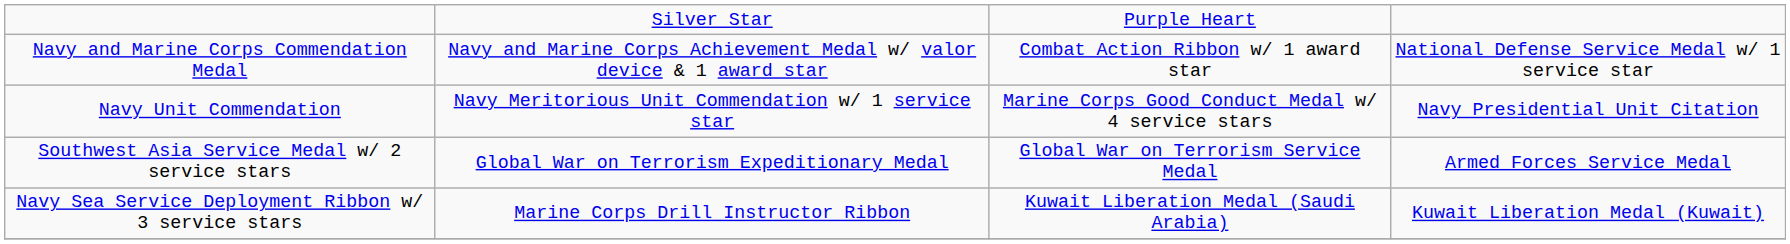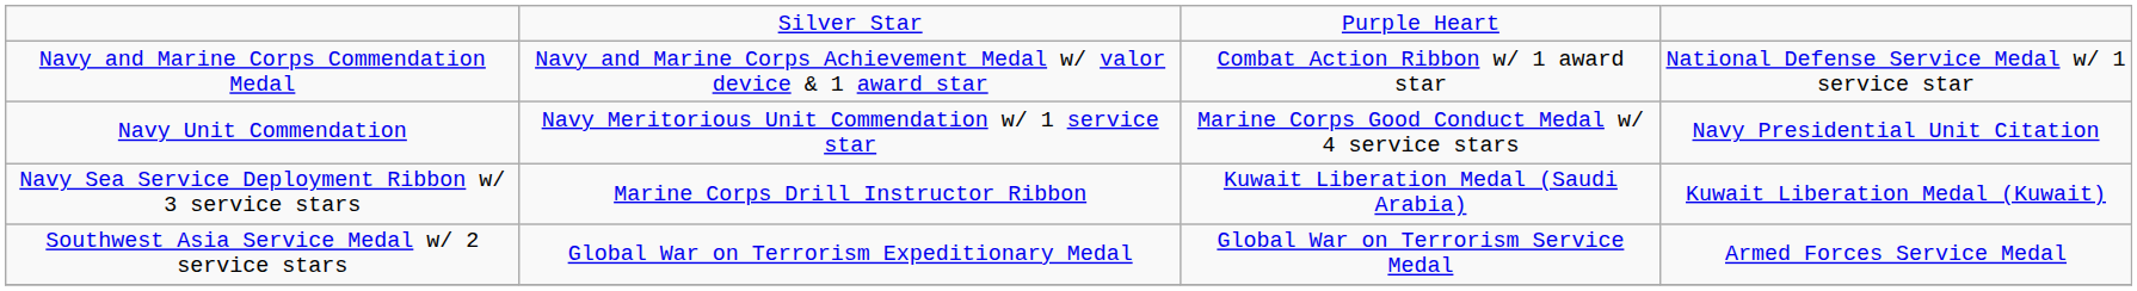rows swapped: Southwest Asia Service Medal w/ 2 service stars <-> Navy Sea Service Deployment Ribbon w/ 3 service stars
